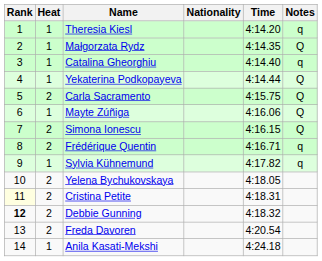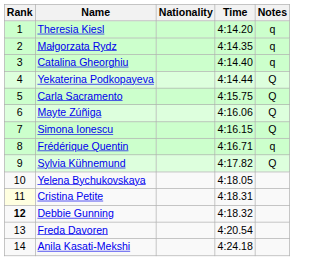- column: Heat | 1 | 1 | 1 | 1 | 2 | 1 | 2 | 2 | 1 | 2 | 2 | 2 | 2 | 1
Małgorzata Rydz | Notes: Q -> q
Sylvia Kühnemund | Notes: q -> Q
